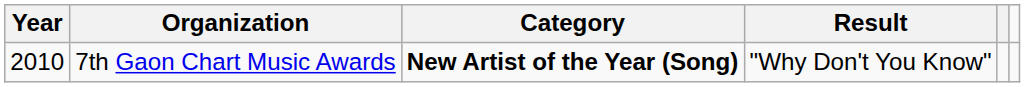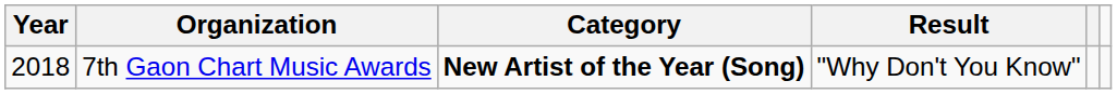7th Gaon Chart Music Awards | Year: 2010 -> 2018
